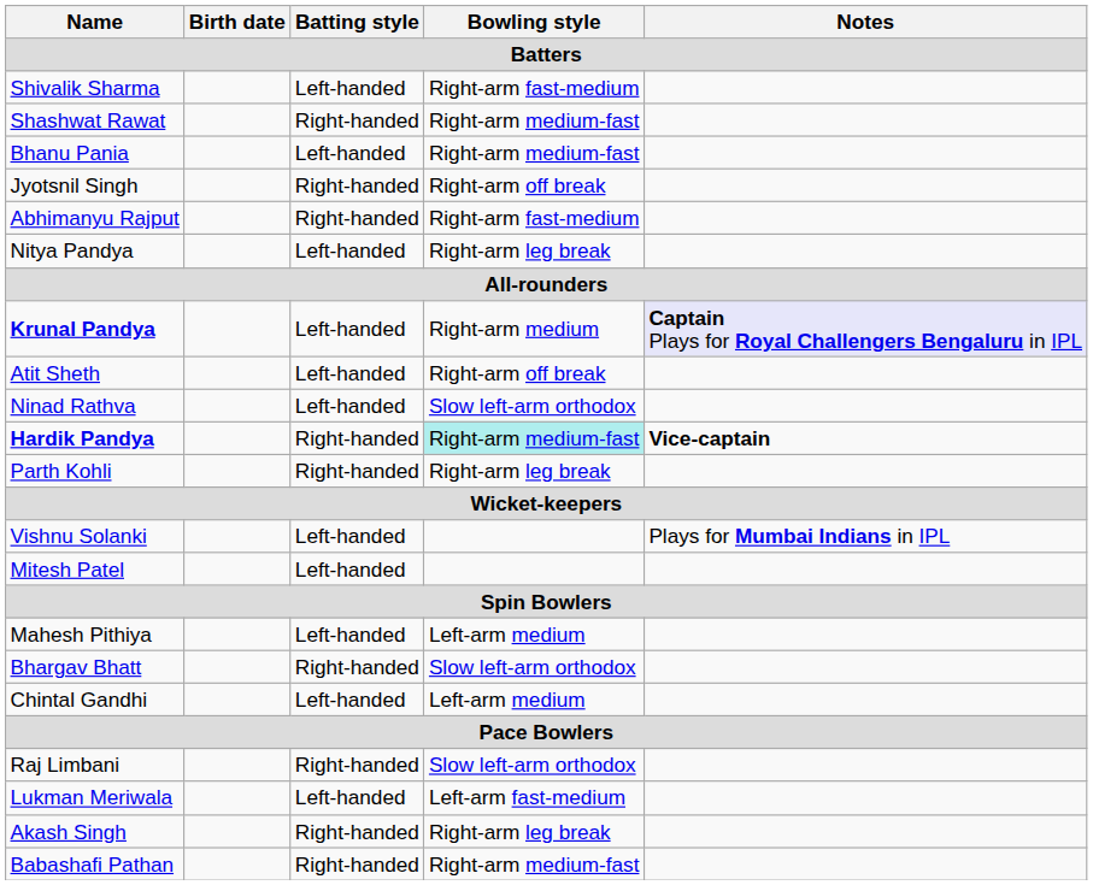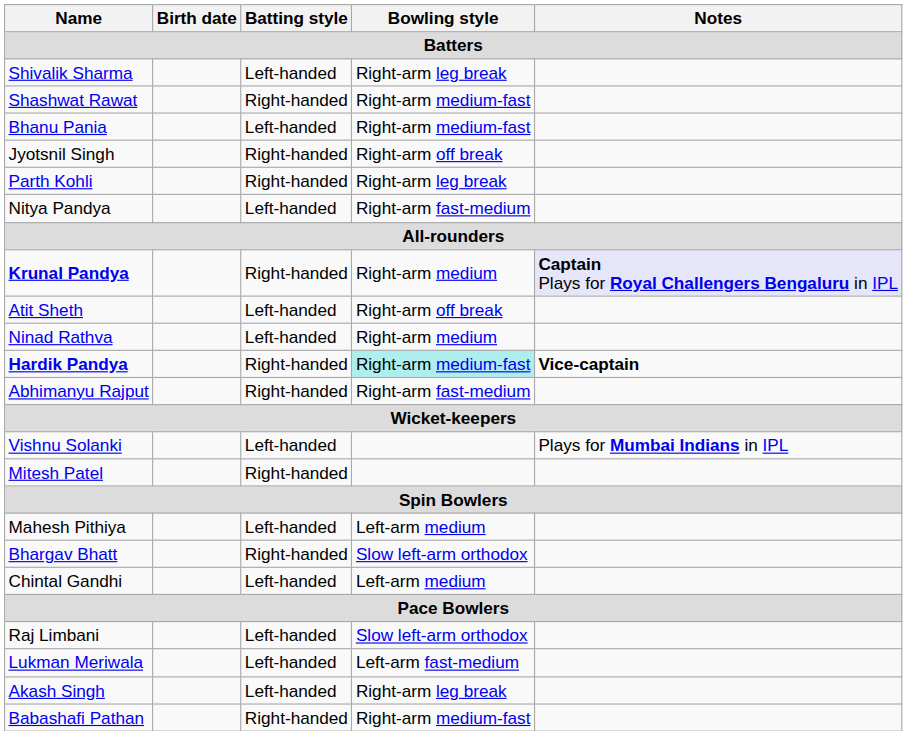Shivalik Sharma | Bowling style: Right-arm fast-medium -> Right-arm leg break
rows swapped: Parth Kohli <-> Abhimanyu Rajput
Nitya Pandya | Bowling style: Right-arm leg break -> Right-arm fast-medium
Krunal Pandya | Batting style: Left-handed -> Right-handed
Ninad Rathva | Bowling style: Slow left-arm orthodox -> Right-arm medium
Mitesh Patel | Batting style: Left-handed -> Right-handed
Raj Limbani | Batting style: Right-handed -> Left-handed
Akash Singh | Batting style: Right-handed -> Left-handed
